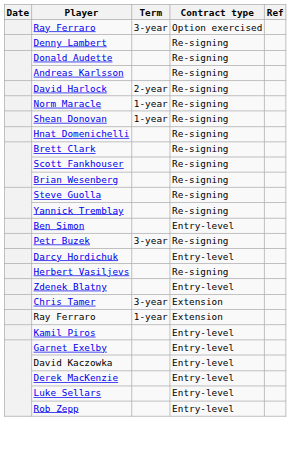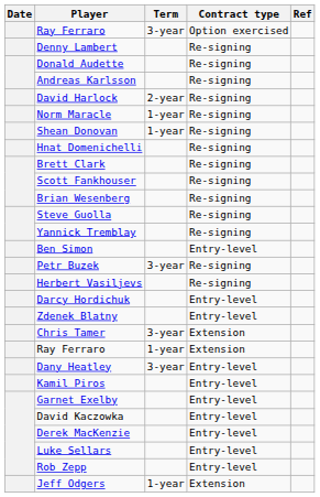rows swapped: Herbert Vasiljevs <-> Darcy Hordichuk
+ row: Dany Heatley | 3-year | Entry-level
+ row: Jeff Odgers | 1-year | Extension
